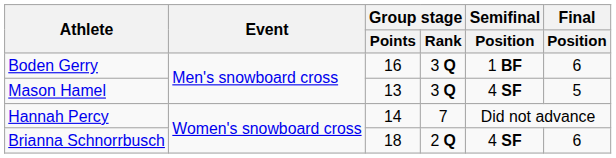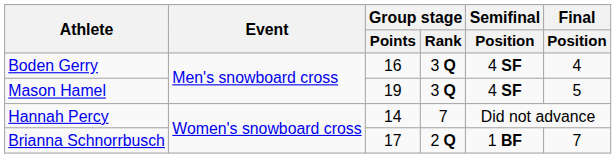Boden Gerry | Semifinal / Position: 1 BF -> 4 SF
Boden Gerry | Final / Position: 6 -> 4
Mason Hamel | Group stage / Points: 13 -> 19
Brianna Schnorrbusch | Group stage / Points: 18 -> 17
Brianna Schnorrbusch | Semifinal / Position: 4 SF -> 1 BF
Brianna Schnorrbusch | Final / Position: 6 -> 7
